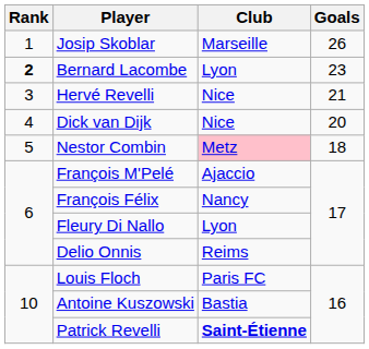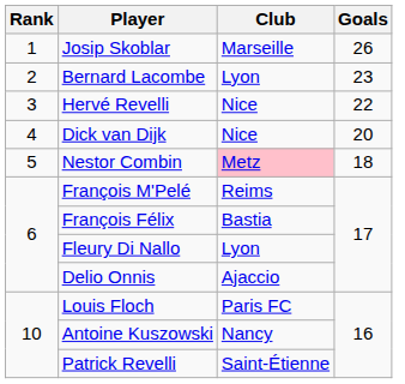Bernard Lacombe | Rank: bold -> normal
Hervé Revelli | Goals: 21 -> 22
François M'Pelé | Club: Ajaccio -> Reims
François Félix | Club: Nancy -> Bastia
Delio Onnis | Club: Reims -> Ajaccio
Antoine Kuszowski | Club: Bastia -> Nancy
Patrick Revelli | Club: bold -> normal
